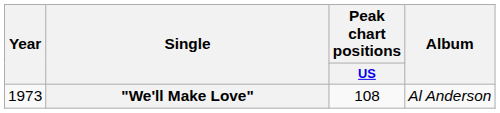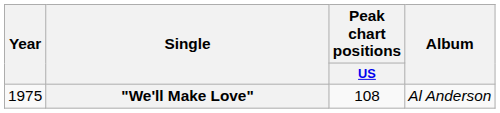"We'll Make Love" | Year: 1973 -> 1975
